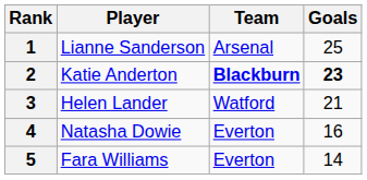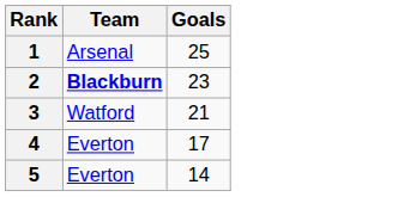- column: Player | Lianne Sanderson | Katie Anderton | Helen Lander | Natasha Dowie | Fara Williams
2 | Goals: bold -> normal
4 | Goals: 16 -> 17
